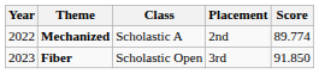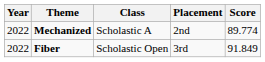Fiber | Year: 2023 -> 2022
Fiber | Score: 91.850 -> 91.849
